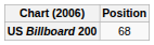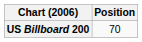US Billboard 200 | Position: 68 -> 70
